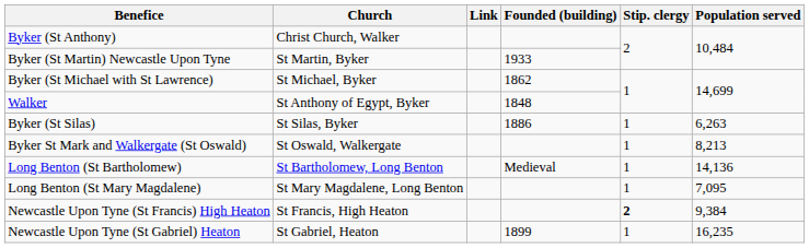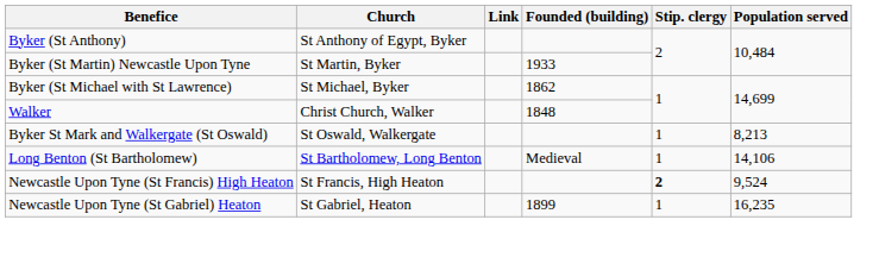Byker (St Anthony) | Church: Christ Church, Walker -> St Anthony of Egypt, Byker
Walker | Church: St Anthony of Egypt, Byker -> Christ Church, Walker
- row: Byker (St Silas) | St Silas, Byker | 1886 | 1 | 6,263
Long Benton (St Bartholomew) | Population served: 14,136 -> 14,106
- row: Long Benton (St Mary Magdalene) | St Mary Magdalene, Long Benton | 1 | 7,095
Newcastle Upon Tyne (St Francis) High Heaton | Population served: 9,384 -> 9,524
